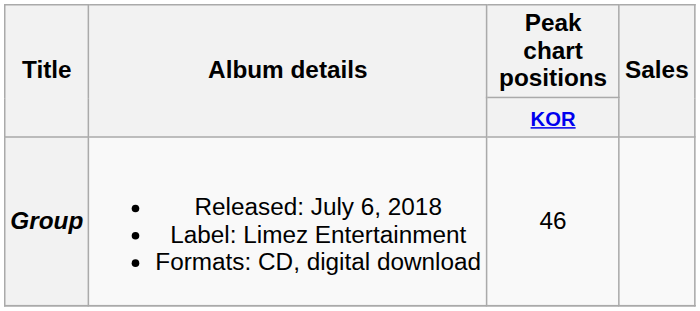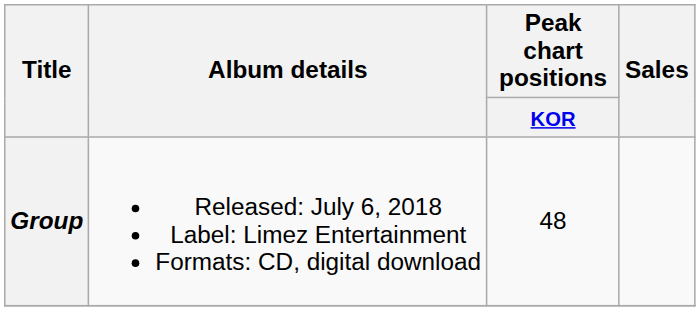Group | Peak chart positions / KOR: 46 -> 48
